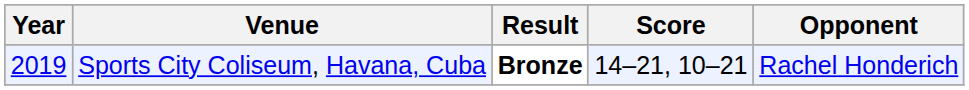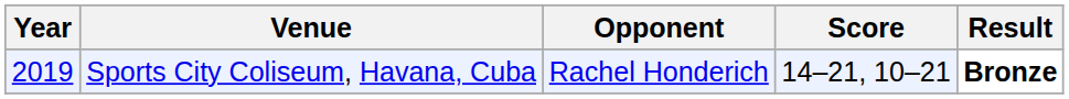columns swapped: Opponent <-> Result
